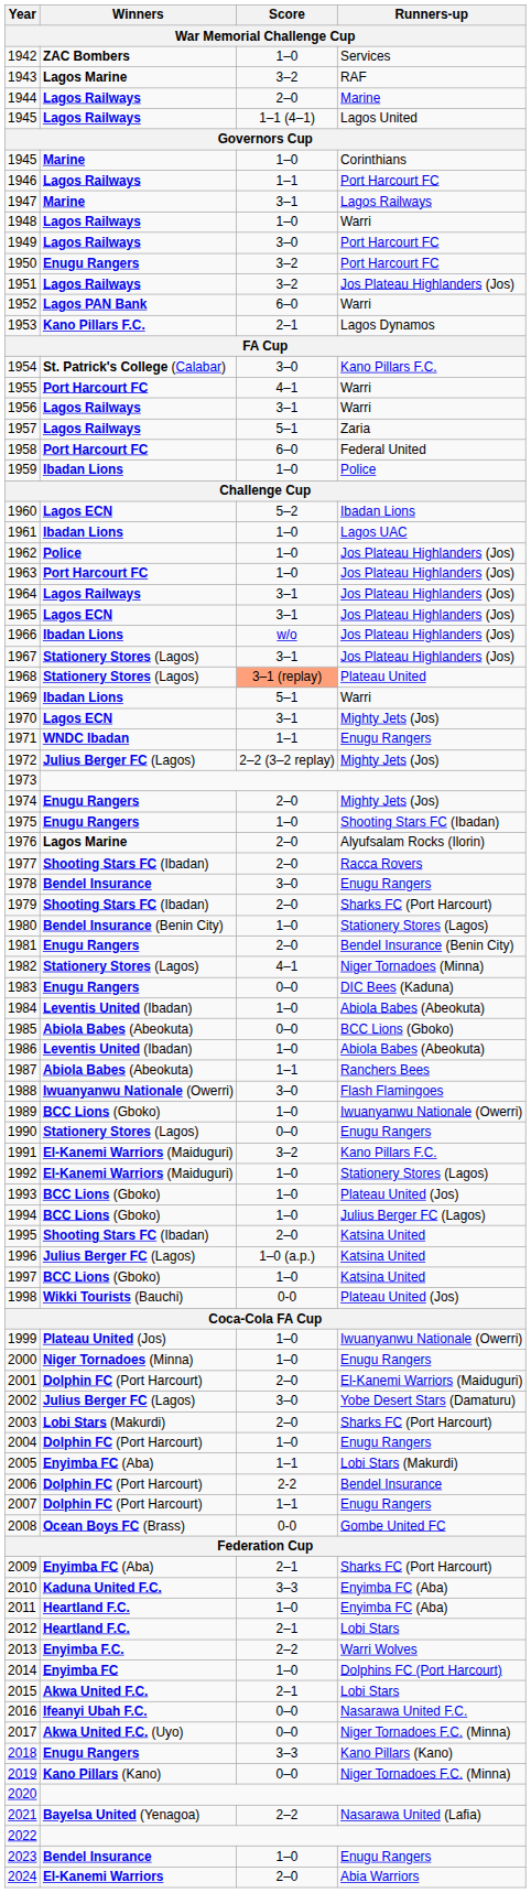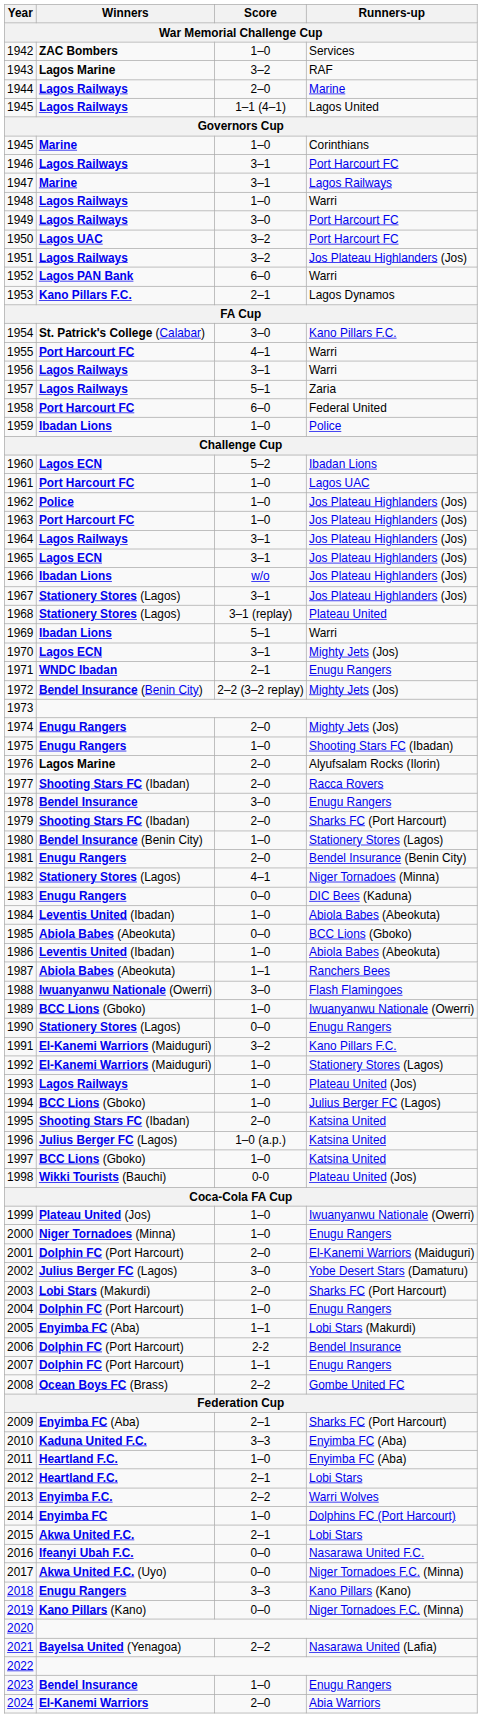1946 | Score: 1–1 -> 3–1
1950 | Winners: Enugu Rangers -> Lagos UAC
1961 | Winners: Ibadan Lions -> Port Harcourt FC
1968 | Score: lightsalmon background -> no background
1971 | Score: 1–1 -> 2–1
1972 | Winners: Julius Berger FC (Lagos) -> Bendel Insurance (Benin City)
1993 | Winners: BCC Lions (Gboko) -> Lagos Railways
2008 | Score: 0-0 -> 2–2
